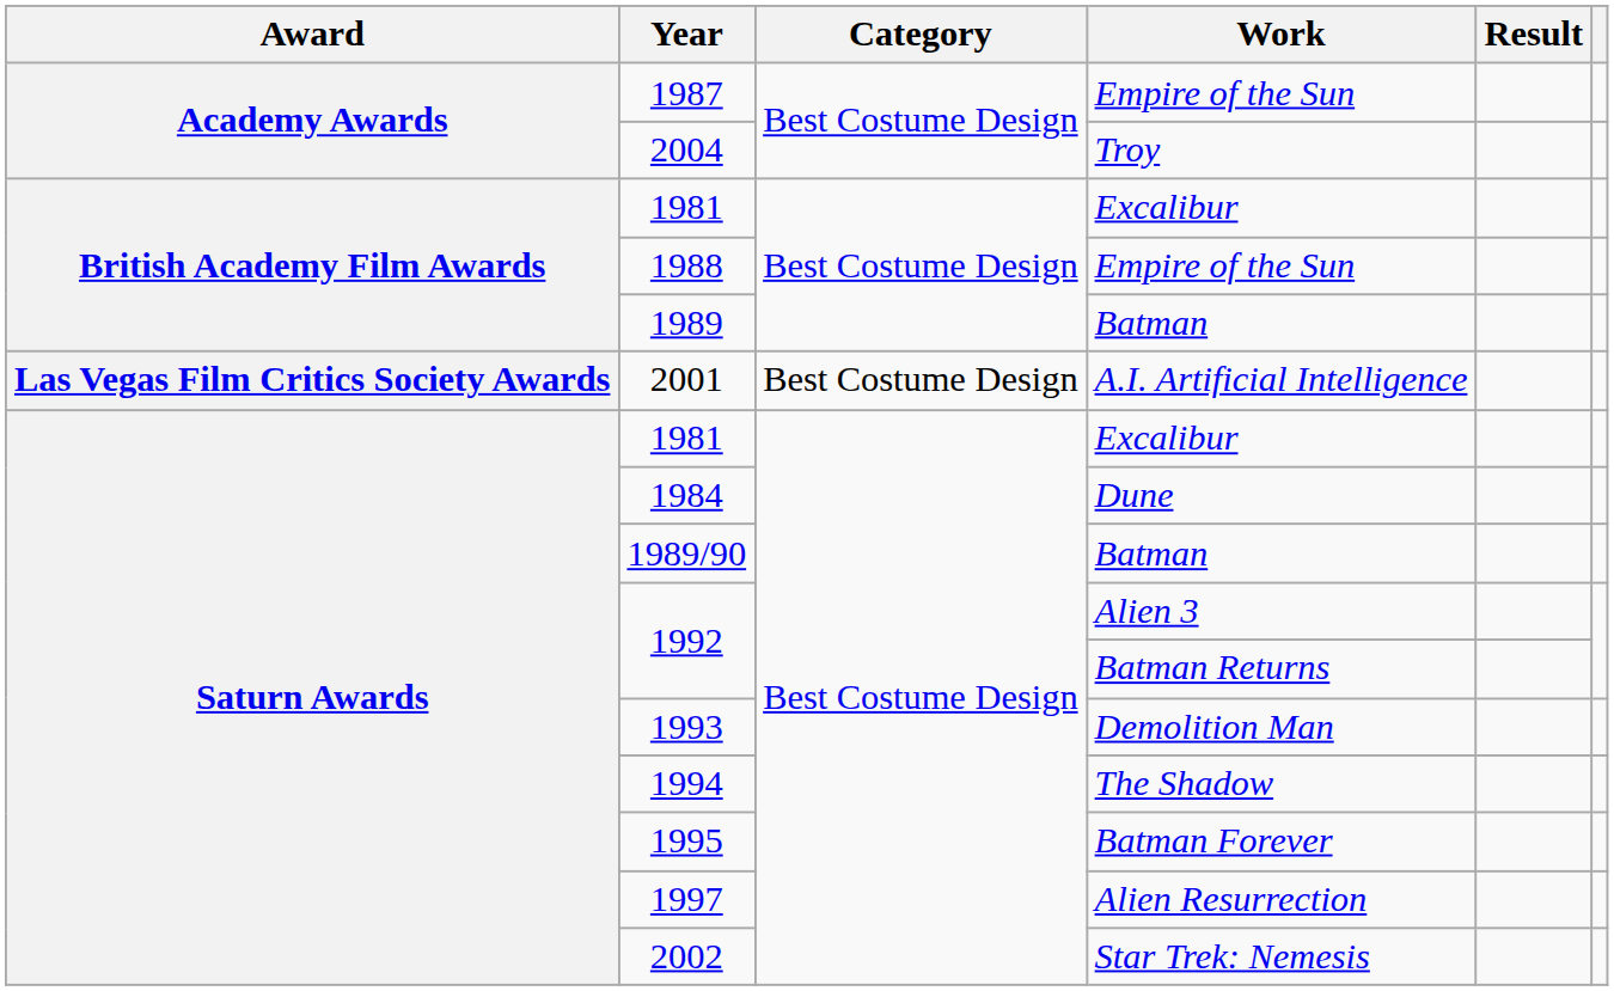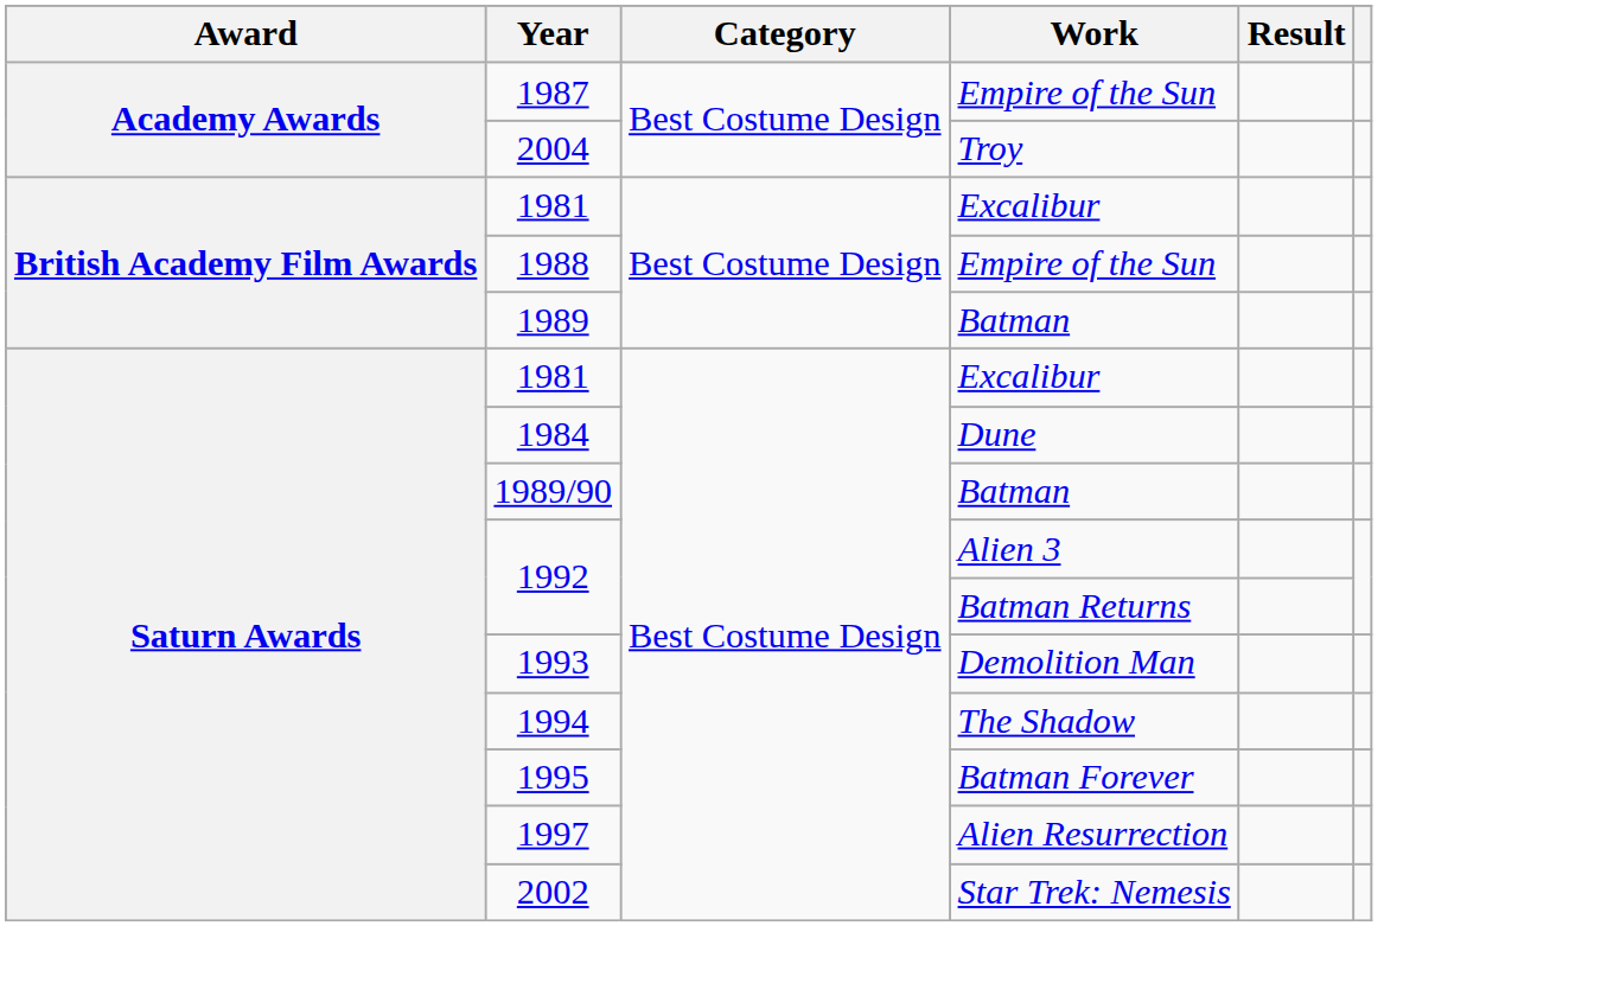- row: Las Vegas Film Critics Society Awards | 2001 | Best Costume Design | A.I. Artificial Intelligence
